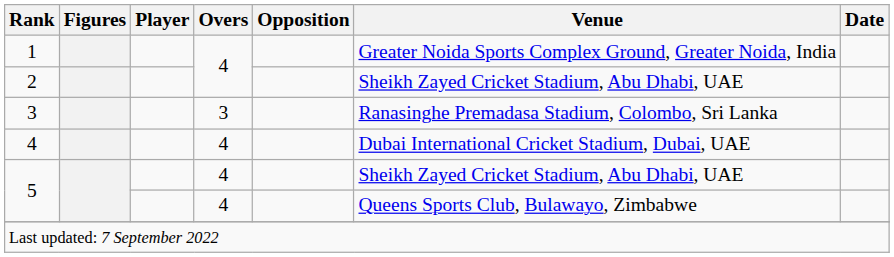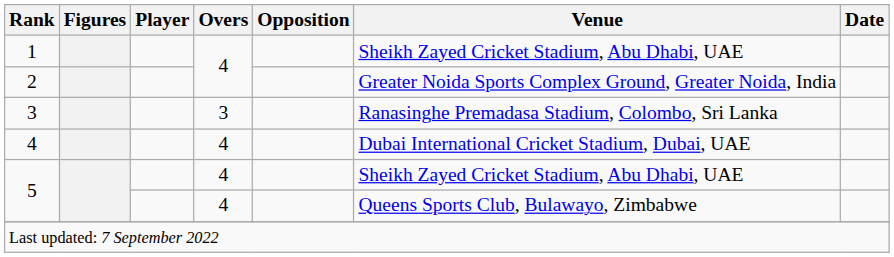1 | Venue: Greater Noida Sports Complex Ground, Greater Noida, India -> Sheikh Zayed Cricket Stadium, Abu Dhabi, UAE
2 | Venue: Sheikh Zayed Cricket Stadium, Abu Dhabi, UAE -> Greater Noida Sports Complex Ground, Greater Noida, India
